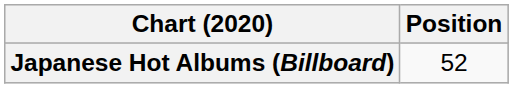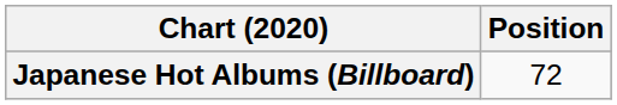Japanese Hot Albums (Billboard) | Position: 52 -> 72
